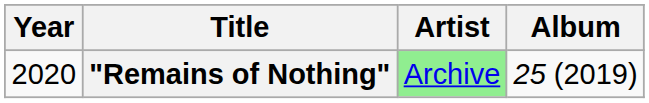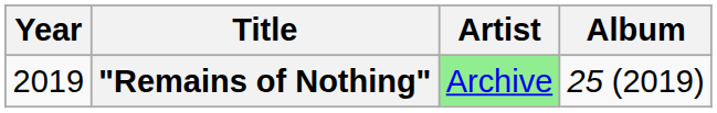"Remains of Nothing" | Year: 2020 -> 2019
